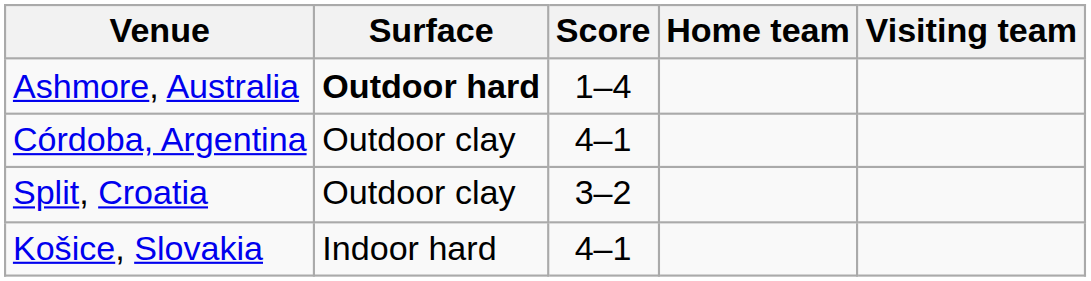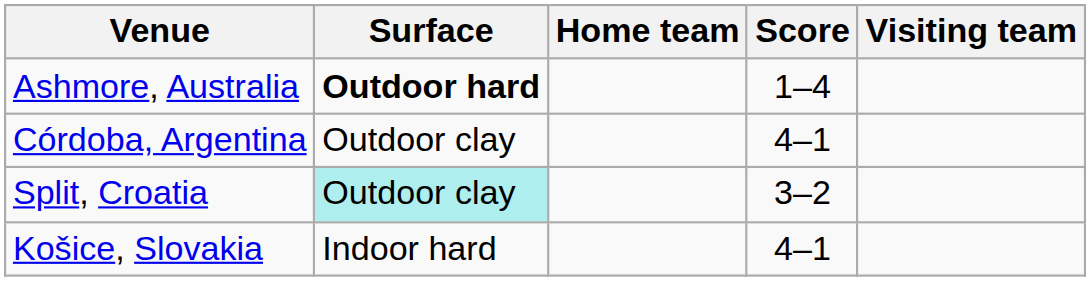columns swapped: Home team <-> Score
Split, Croatia | Surface: no background -> paleturquoise background
